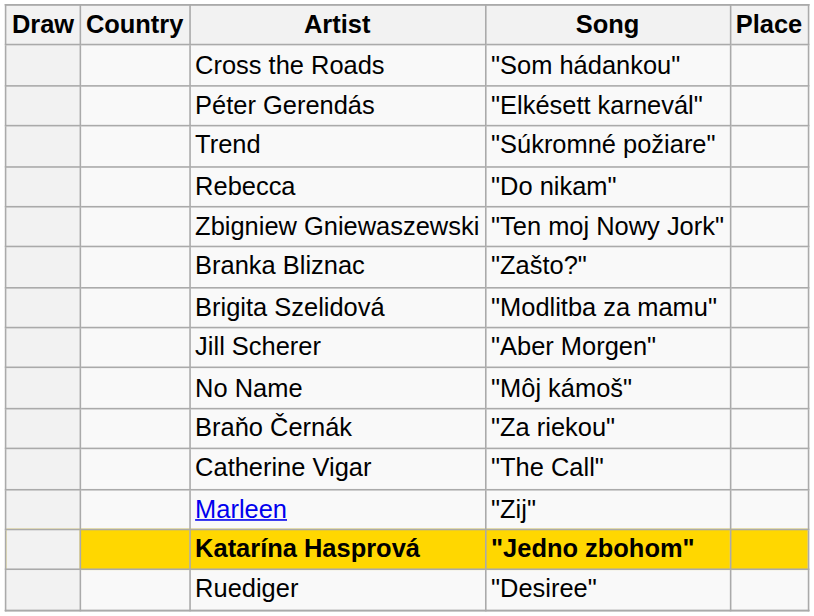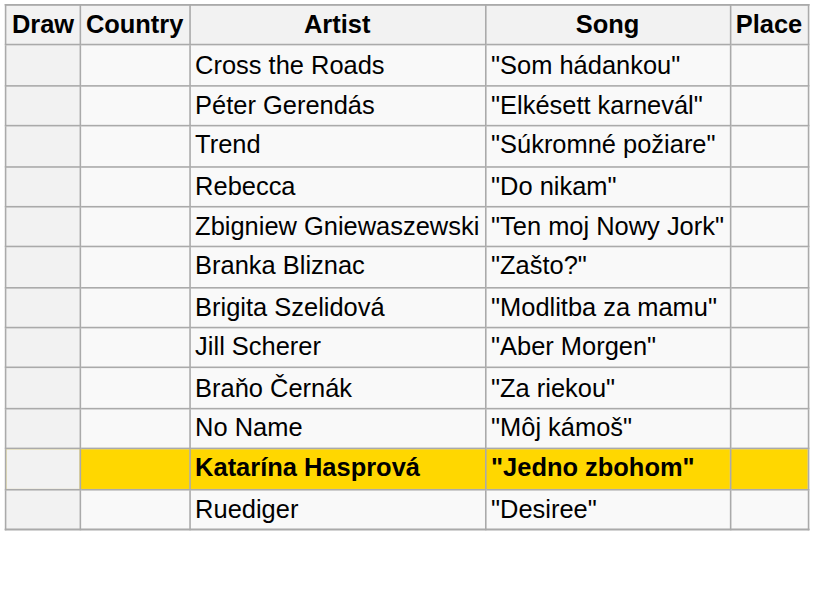rows swapped: Braňo Černák <-> No Name
- row: Catherine Vigar | "The Call"
- row: Marleen | "Zij"
